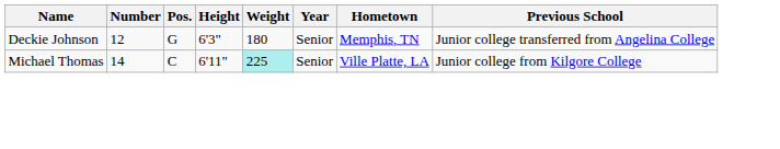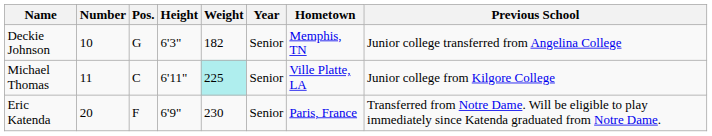Deckie Johnson | Number: 12 -> 10
Deckie Johnson | Weight: 180 -> 182
Michael Thomas | Number: 14 -> 11
+ row: Eric Katenda | 20 | F | 6'9" | 230 | Senior | Paris, France | Transferred from Notre Dame. Will be eligible to play immediately since Katenda graduated from Notre Dame.
